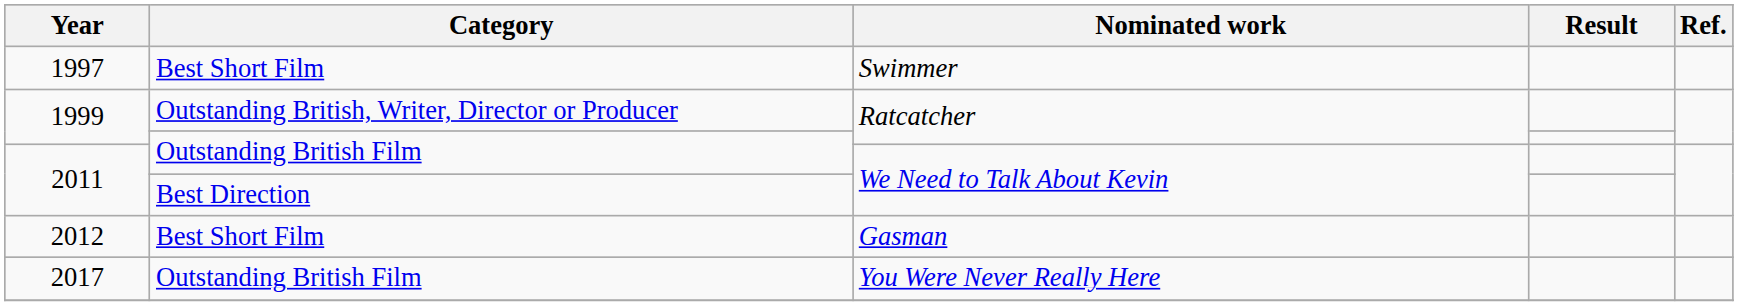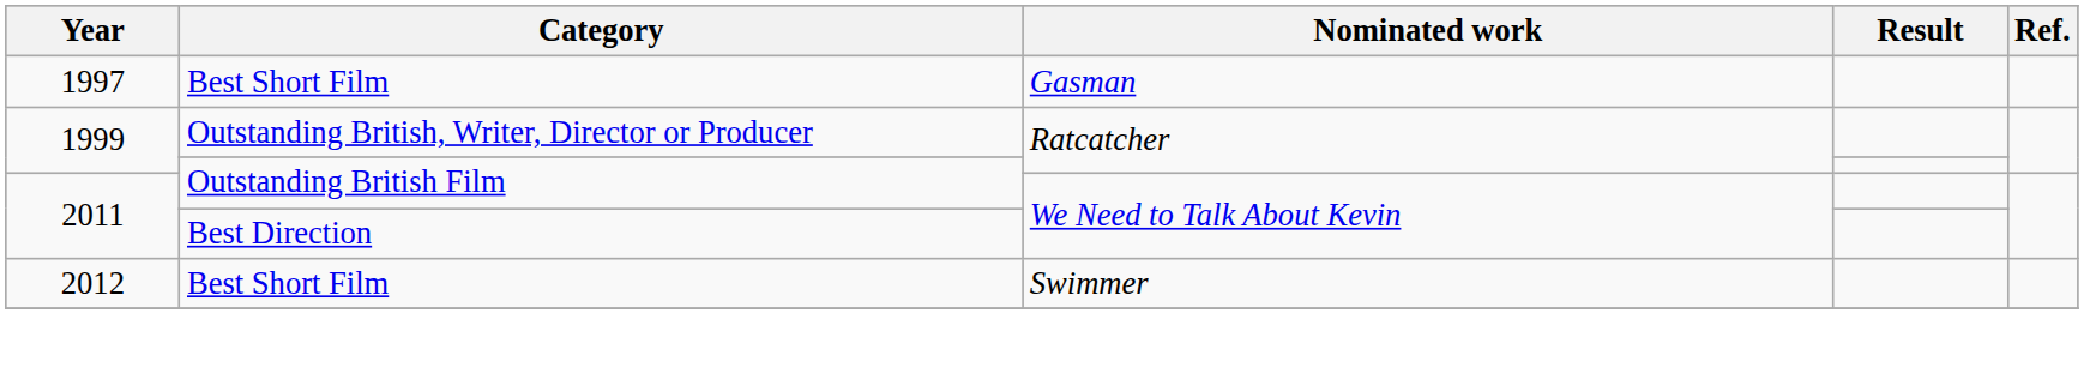1997 | Nominated work: Swimmer -> Gasman
2012 | Nominated work: Gasman -> Swimmer
- row: 2017 | Outstanding British Film | You Were Never Really Here
